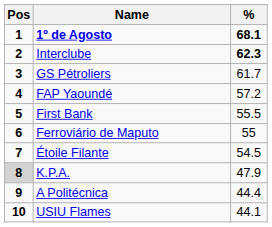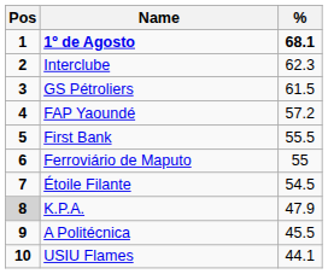Interclube | %: bold -> normal
GS Pétroliers | %: 61.7 -> 61.5
A Politécnica | %: 44.4 -> 45.5
